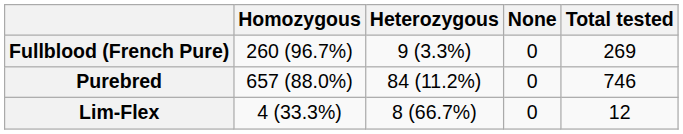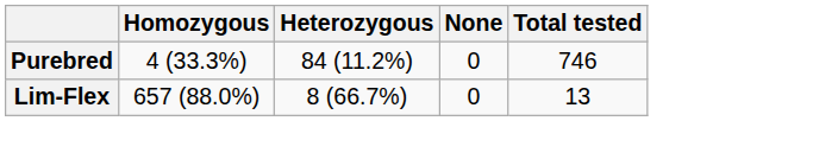- row: Fullblood (French Pure) | 260 (96.7%) | 9 (3.3%) | 0 | 269
Purebred | Homozygous: 657 (88.0%) -> 4 (33.3%)
Lim-Flex | Homozygous: 4 (33.3%) -> 657 (88.0%)
Lim-Flex | Total tested: 12 -> 13
